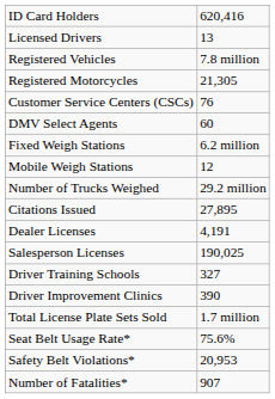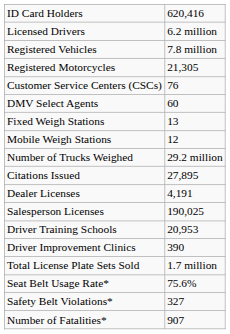Licensed Drivers | column 2: 13 -> 6.2 million
Fixed Weigh Stations | column 2: 6.2 million -> 13
Driver Training Schools | column 2: 327 -> 20,953
Safety Belt Violations* | column 2: 20,953 -> 327
